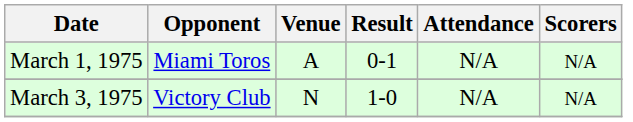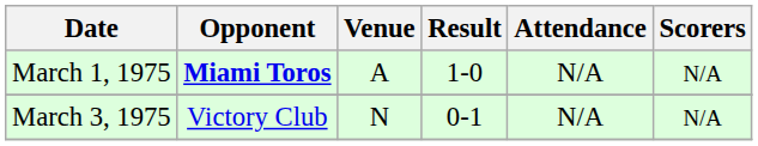March 1, 1975 | Opponent: normal -> bold
March 1, 1975 | Result: 0-1 -> 1-0
March 3, 1975 | Result: 1-0 -> 0-1
